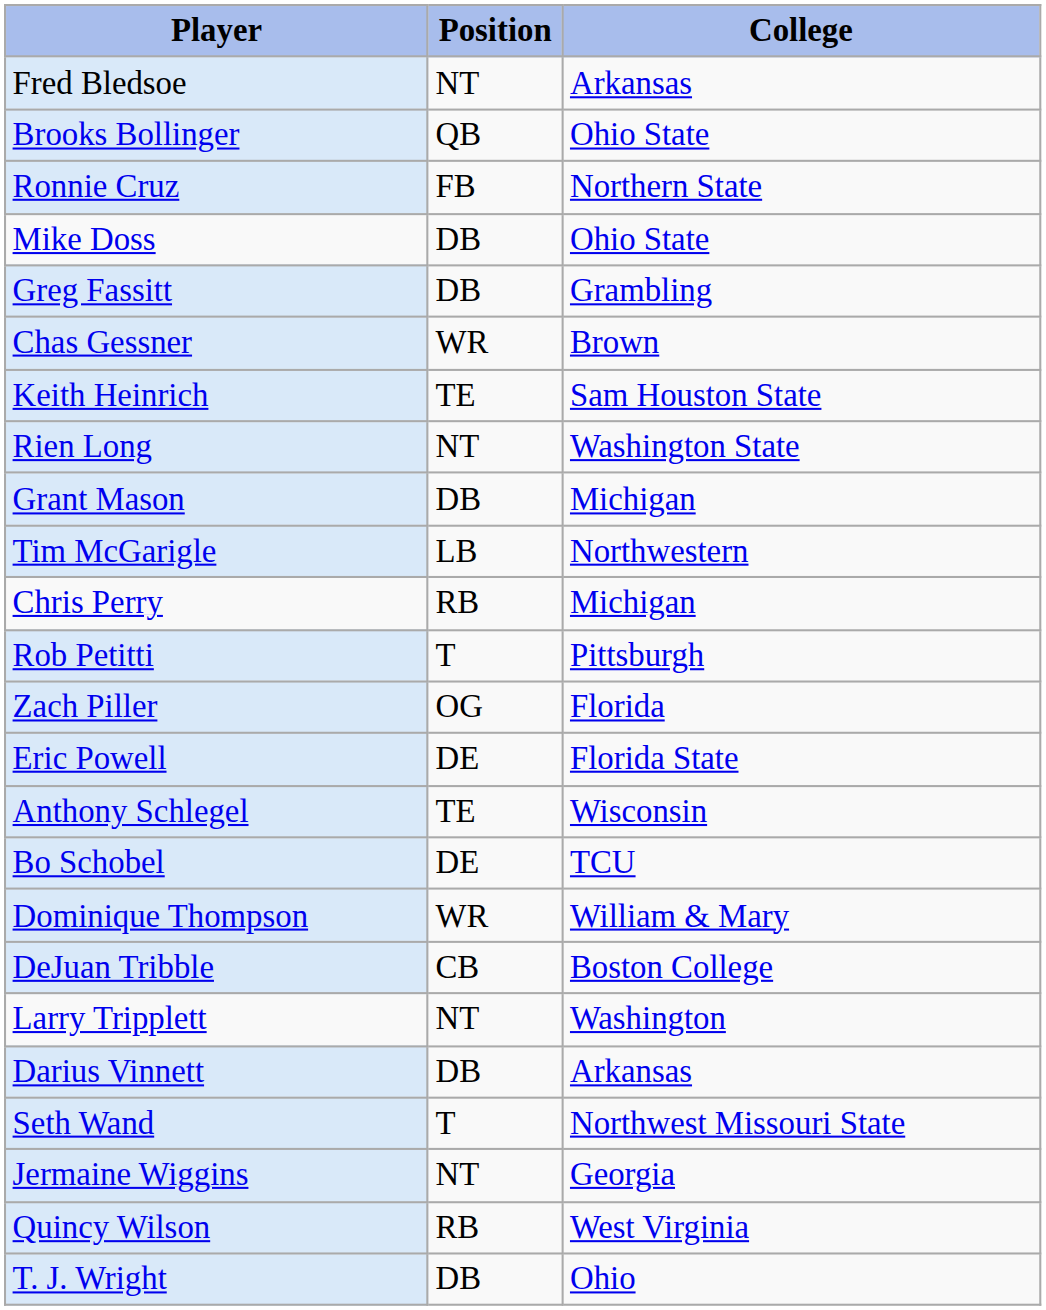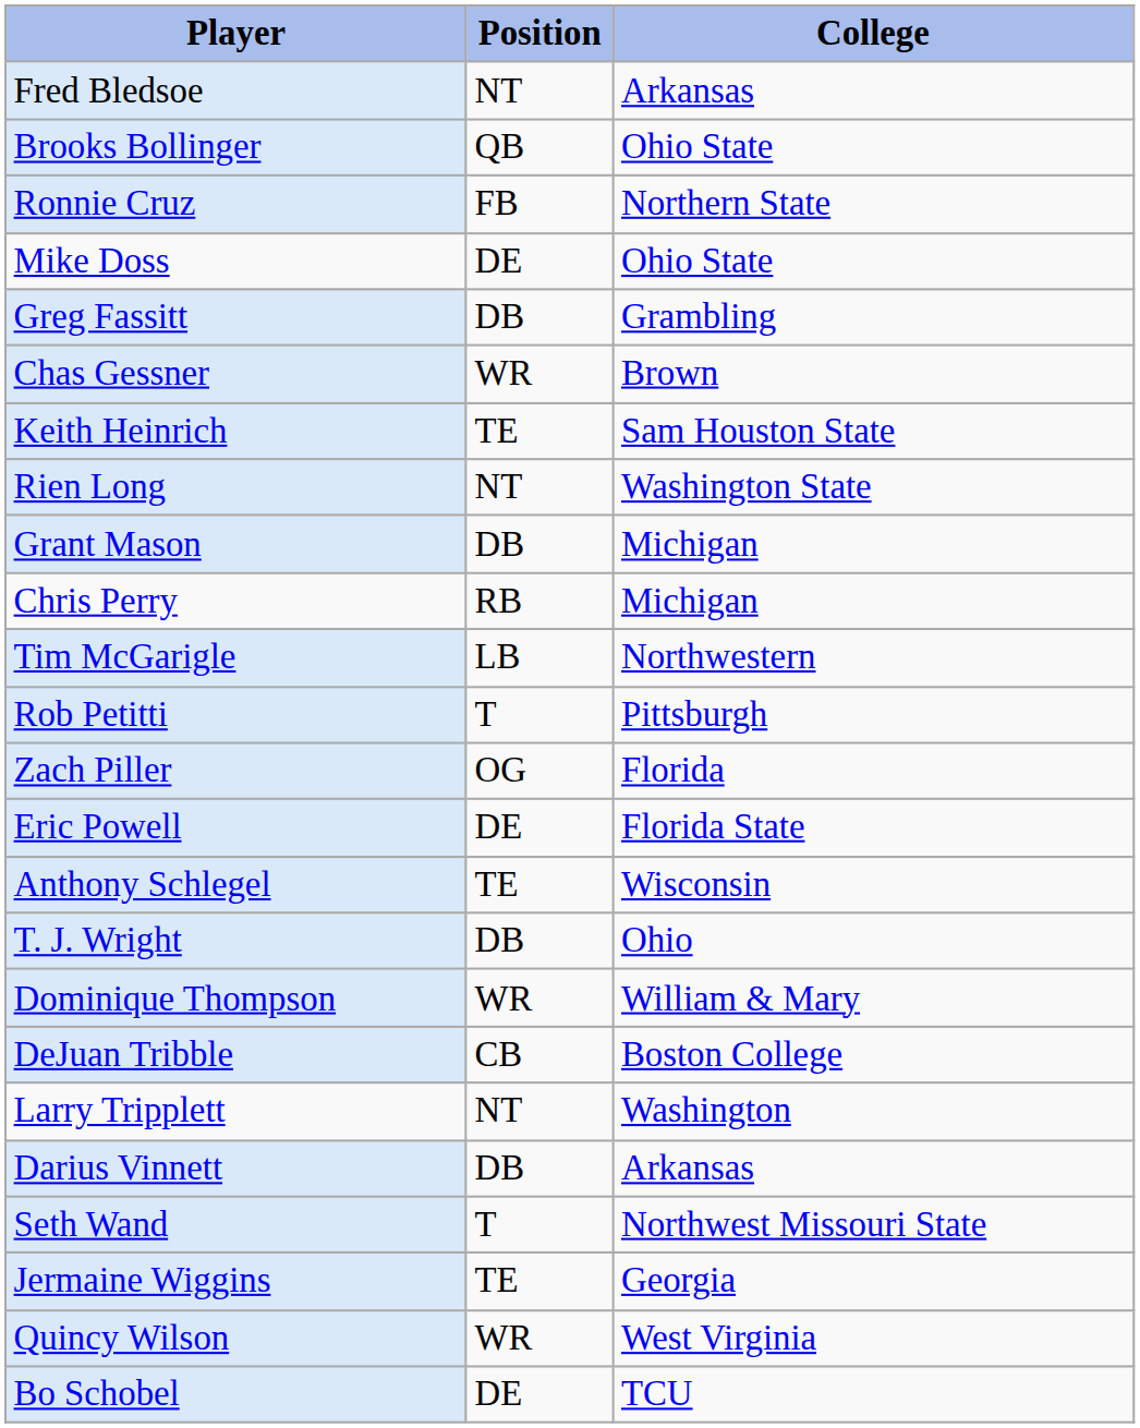Mike Doss | Position: DB -> DE
rows swapped: Tim McGarigle <-> Chris Perry
rows swapped: Bo Schobel <-> T. J. Wright
Jermaine Wiggins | Position: NT -> TE
Quincy Wilson | Position: RB -> WR
